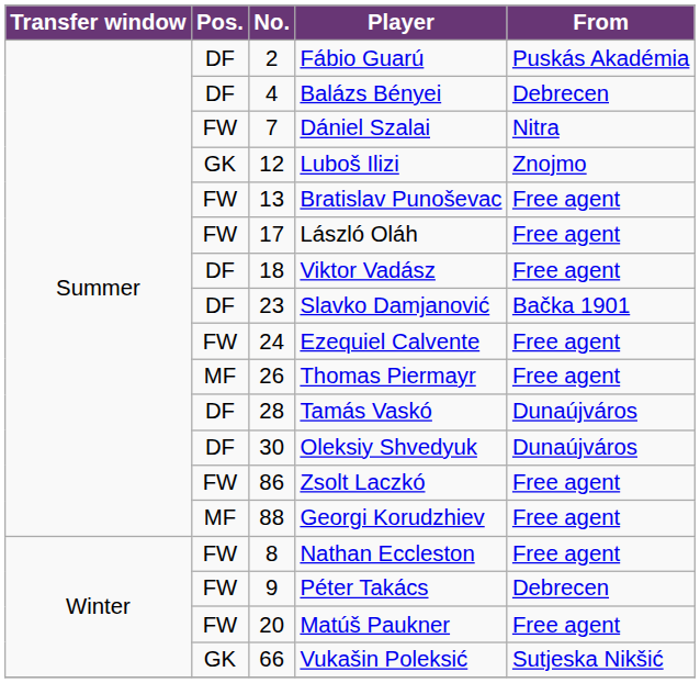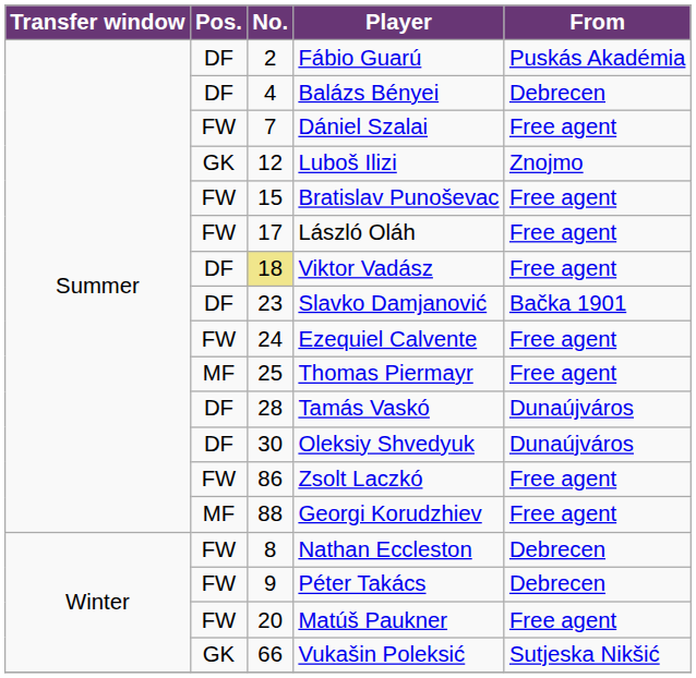Dániel Szalai | From: Nitra -> Free agent
Bratislav Punoševac | No.: 13 -> 15
Viktor Vadász | No.: no background -> khaki background
Thomas Piermayr | No.: 26 -> 25
Nathan Eccleston | From: Free agent -> Debrecen
